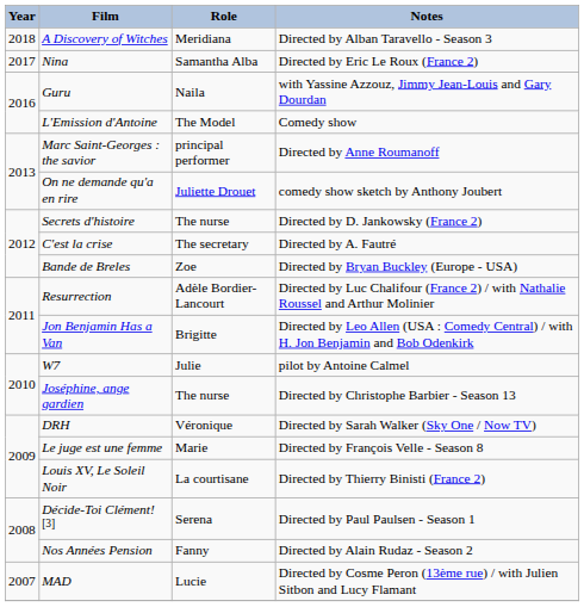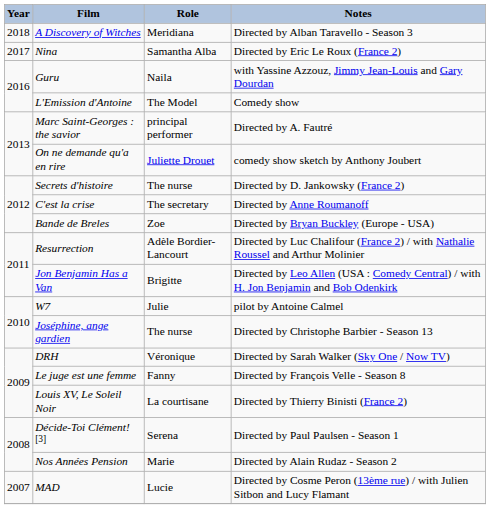Marc Saint-Georges : the savior | Notes: Directed by Anne Roumanoff -> Directed by A. Fautré
C'est la crise | Notes: Directed by A. Fautré -> Directed by Anne Roumanoff
Le juge est une femme | Role: Marie -> Fanny
Nos Années Pension | Role: Fanny -> Marie
